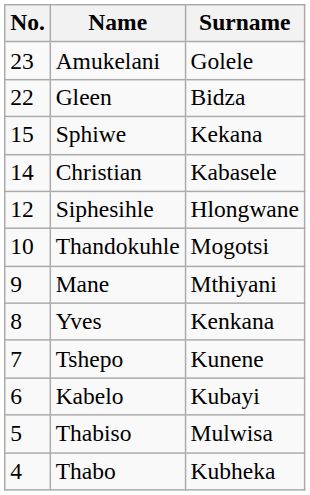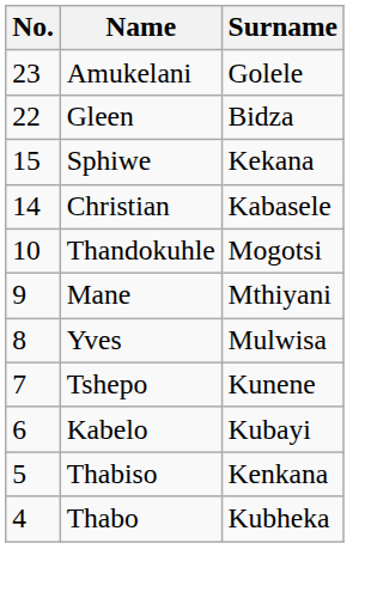- row: 12 | Siphesihle | Hlongwane
Yves | Surname: Kenkana -> Mulwisa
Thabiso | Surname: Mulwisa -> Kenkana
